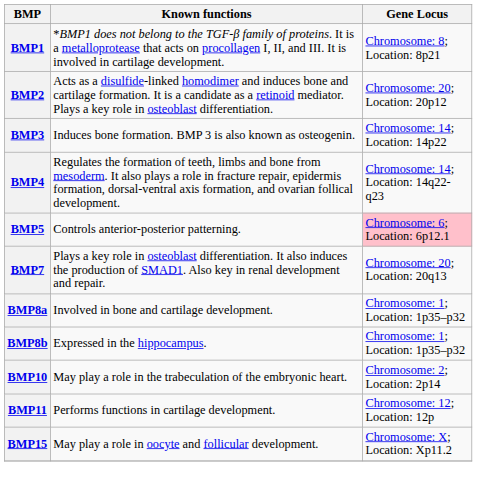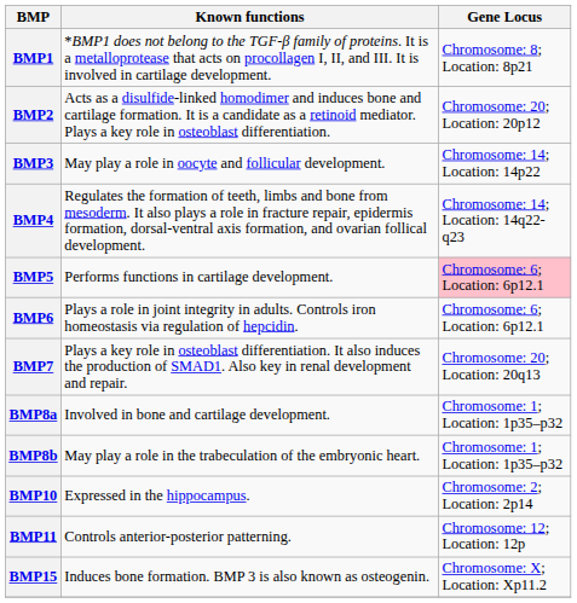BMP3 | Known functions: Induces bone formation. BMP 3 is also known as osteogenin. -> May play a role in oocyte and follicular development.
BMP5 | Known functions: Controls anterior-posterior patterning. -> Performs functions in cartilage development.
+ row: BMP6 | Plays a role in joint integrity in adults. Controls iron homeostasis via regulation of hepcidin. | Chromosome: 6; Location: 6p12.1
BMP8b | Known functions: Expressed in the hippocampus. -> May play a role in the trabeculation of the embryonic heart.
BMP10 | Known functions: May play a role in the trabeculation of the embryonic heart. -> Expressed in the hippocampus.
BMP11 | Known functions: Performs functions in cartilage development. -> Controls anterior-posterior patterning.
BMP15 | Known functions: May play a role in oocyte and follicular development. -> Induces bone formation. BMP 3 is also known as osteogenin.
